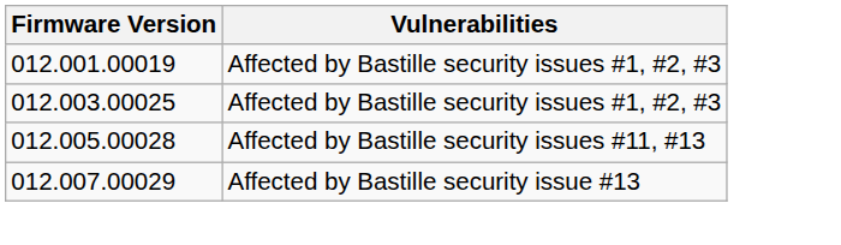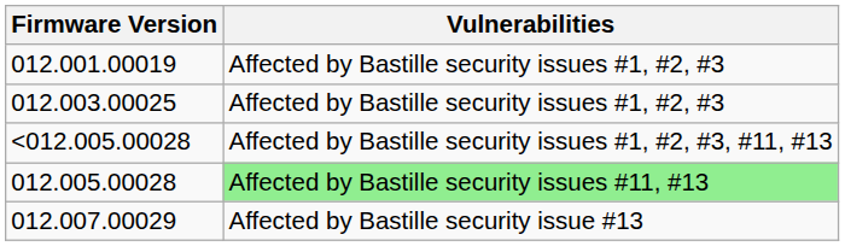+ row: <012.005.00028 | Affected by Bastille security issues #1, #2, #3, #11, #13
012.005.00028 | Vulnerabilities: no background -> lightgreen background
